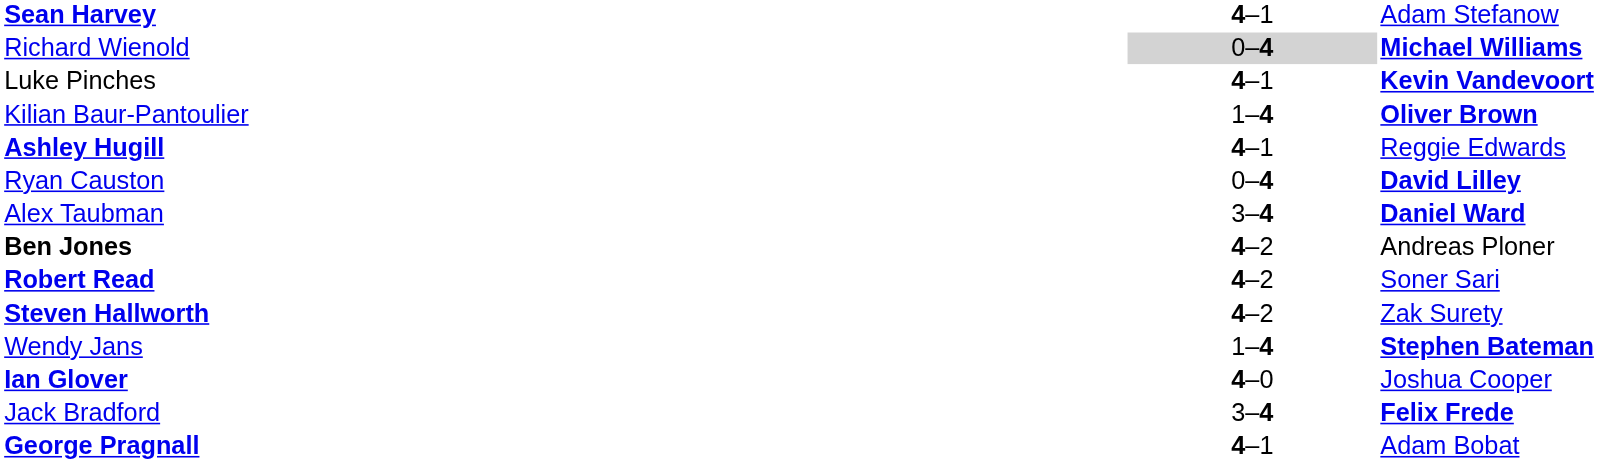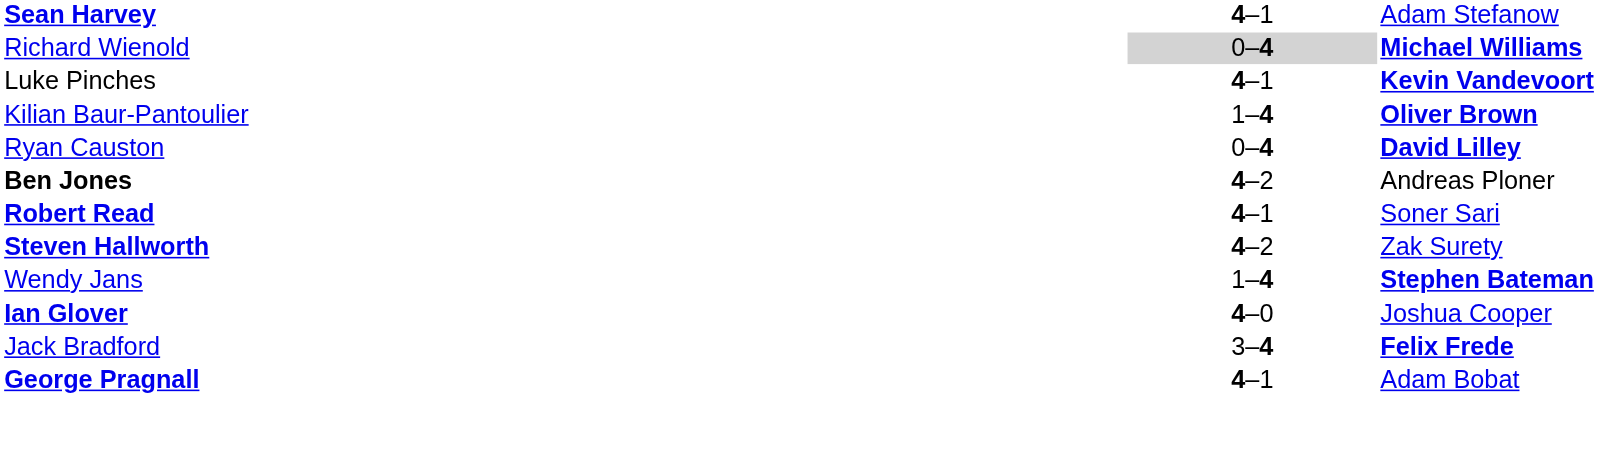- row: Ashley Hugill | 4–1 | Reggie Edwards
- row: Alex Taubman | 3–4 | Daniel Ward
Robert Read | column 2: 4–2 -> 4–1
